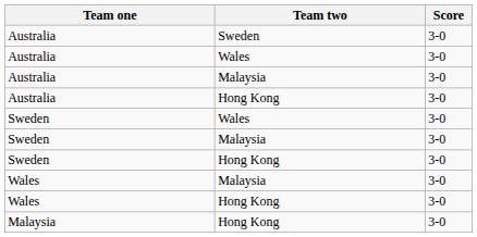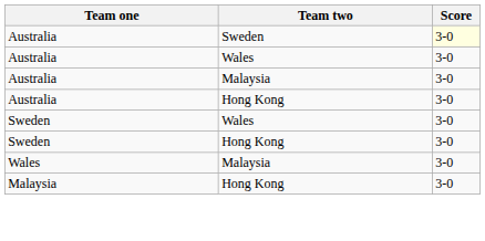Australia / Sweden | Score: no background -> lightyellow background
- row: Sweden | Malaysia | 3-0
- row: Wales | Hong Kong | 3-0
